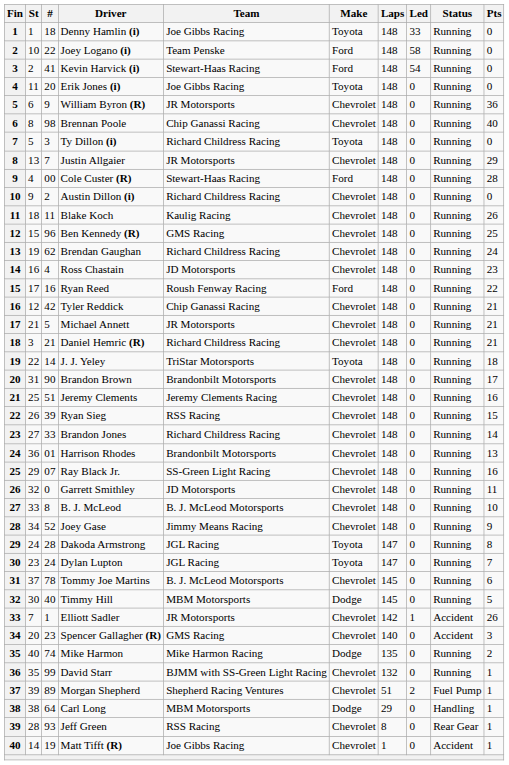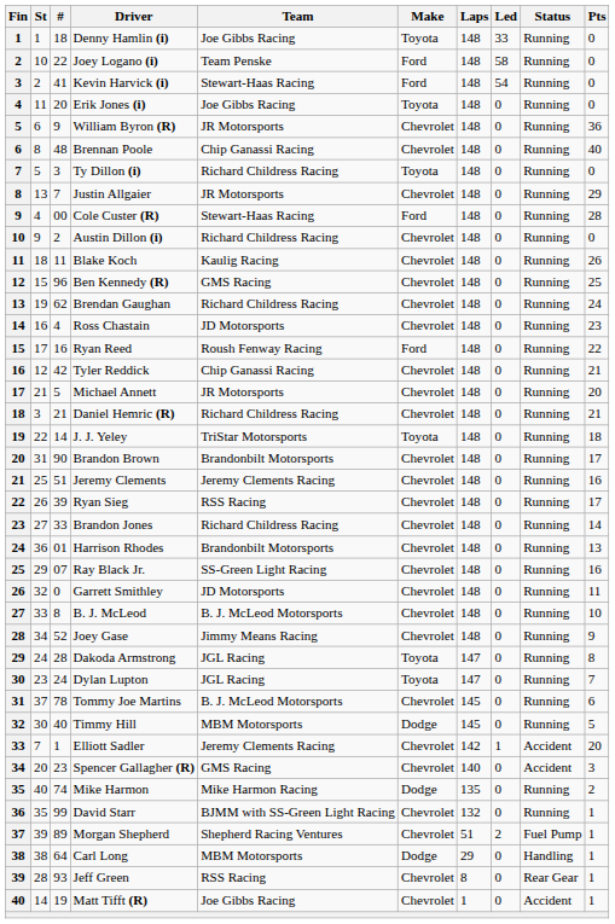Brennan Poole | #: 98 -> 48
Michael Annett | Pts: 21 -> 20
Ryan Sieg | Pts: 15 -> 17
Elliott Sadler | Team: JR Motorsports -> Jeremy Clements Racing
Elliott Sadler | Pts: 26 -> 20
